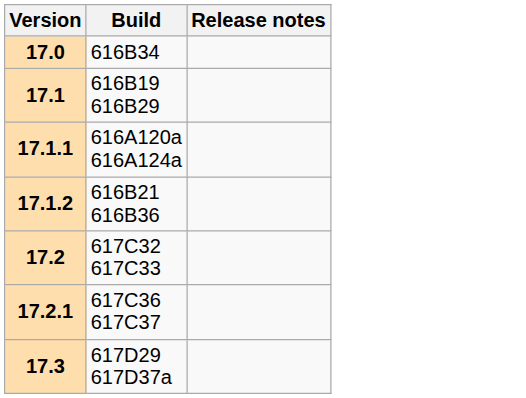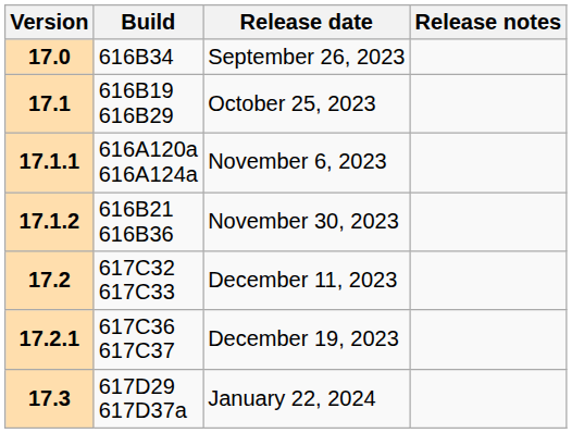+ column: Release date | September 26, 2023 | October 25, 2023 | November 6, 2023 | November 30, 2023 | December 11, 2023 | December 19, 2023 | January 22, 2024
